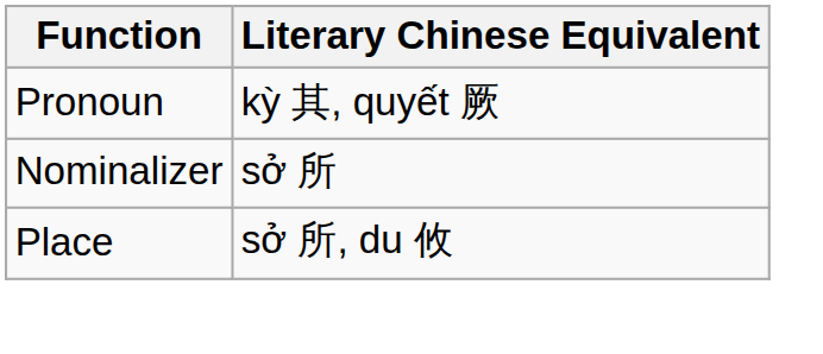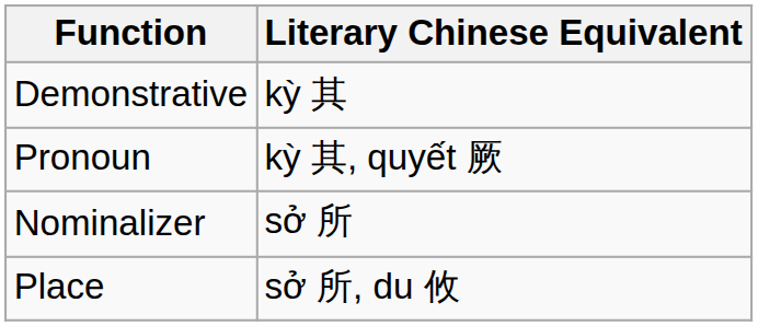+ row: Demonstrative | kỳ 其
